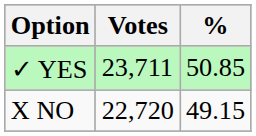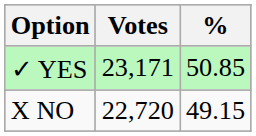✓ YES | Votes: 23,711 -> 23,171
